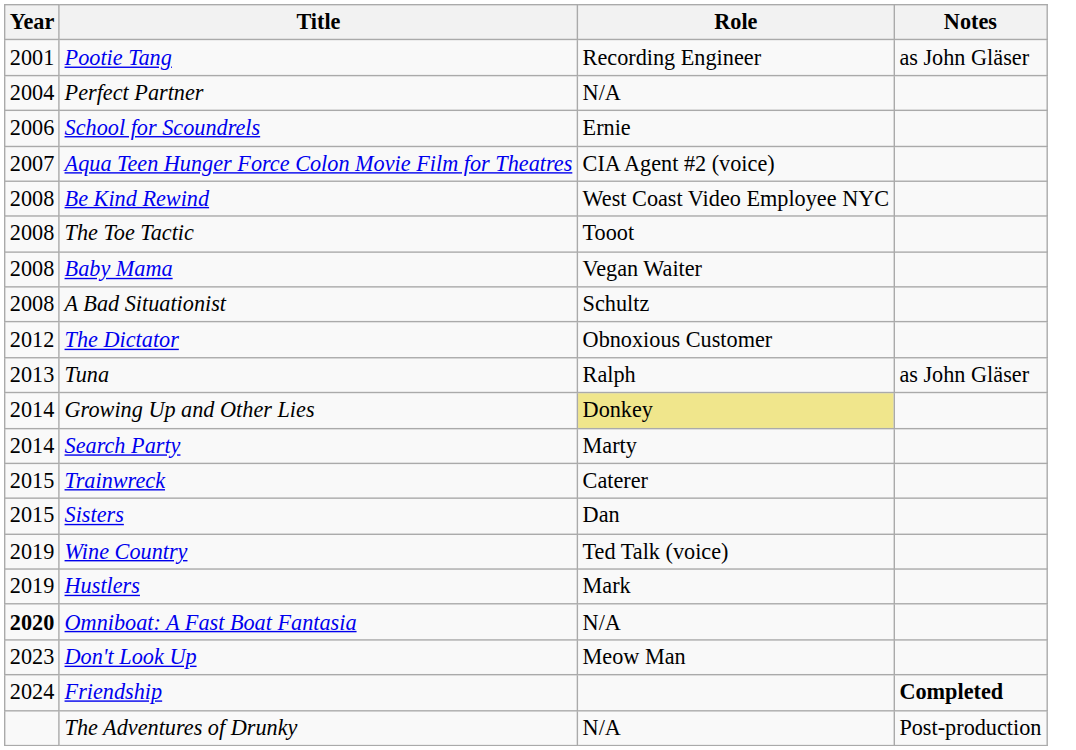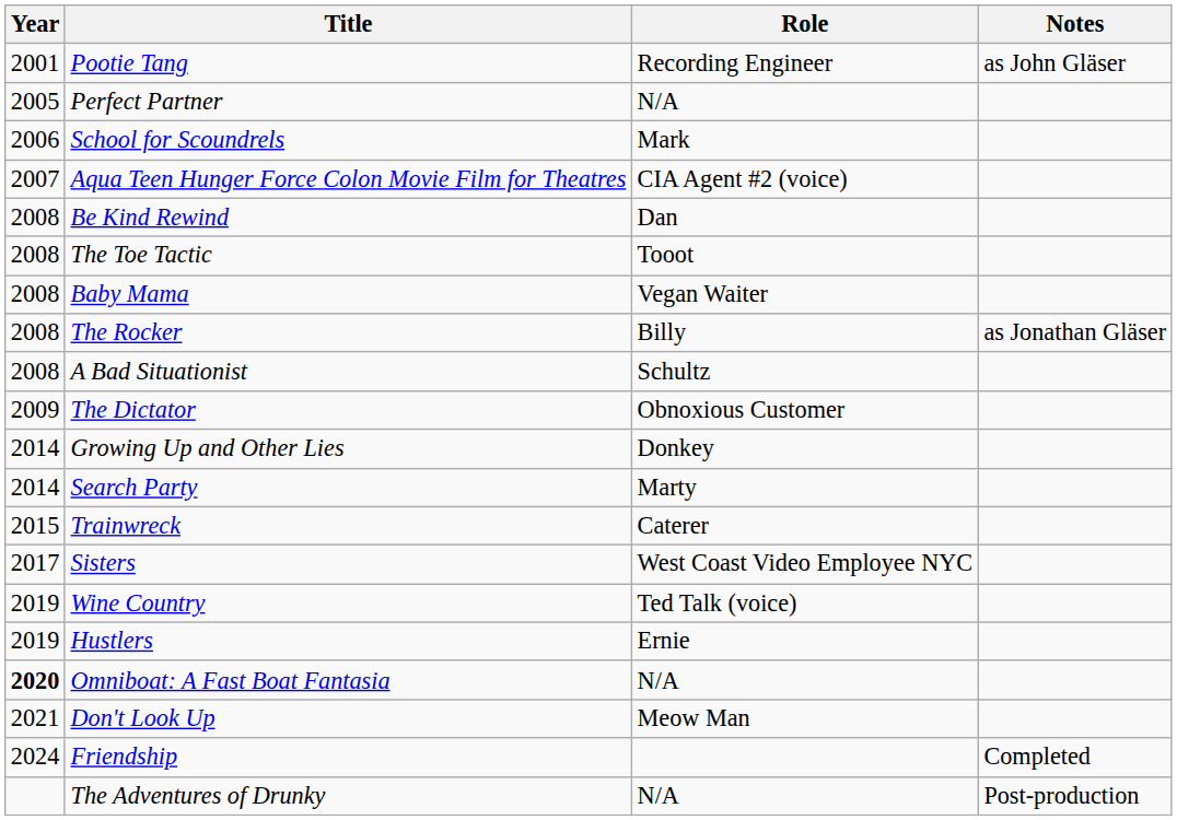Perfect Partner | Year: 2004 -> 2005
School for Scoundrels | Role: Ernie -> Mark
Be Kind Rewind | Role: West Coast Video Employee NYC -> Dan
+ row: 2008 | The Rocker | Billy | as Jonathan Gläser
The Dictator | Year: 2012 -> 2009
- row: 2013 | Tuna | Ralph | as John Gläser
Growing Up and Other Lies | Role: khaki background -> no background
Sisters | Year: 2015 -> 2017
Sisters | Role: Dan -> West Coast Video Employee NYC
Hustlers | Role: Mark -> Ernie
Don't Look Up | Year: 2023 -> 2021
Friendship | Notes: bold -> normal
